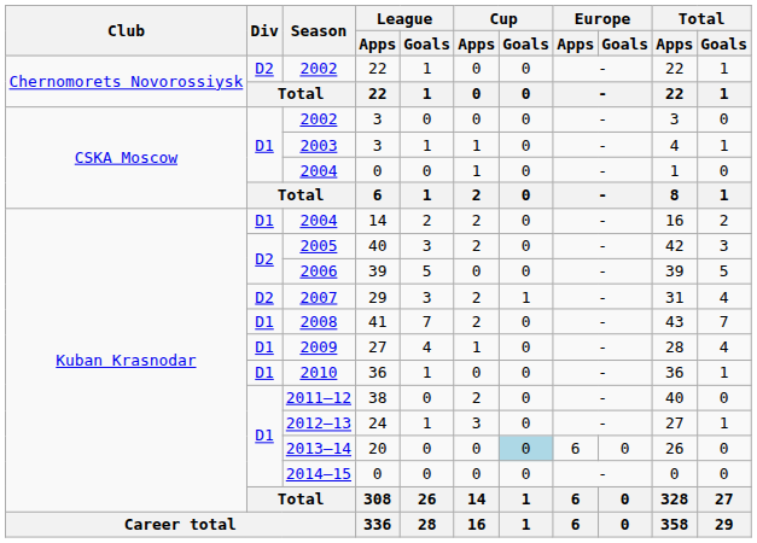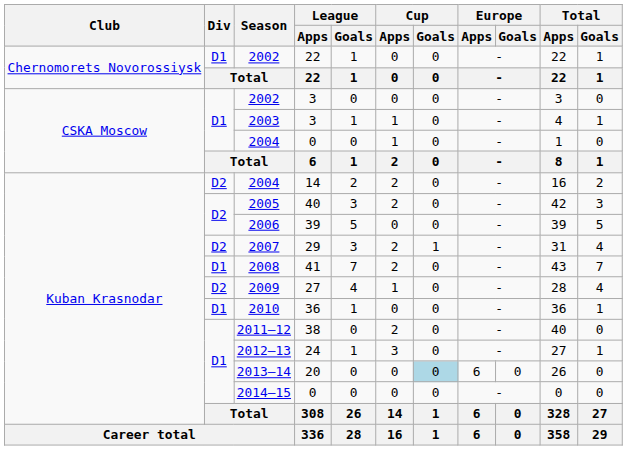2002 / 22 | Div: D2 -> D1
2004 / 14 | Div: D1 -> D2
2009 | Div: D1 -> D2
